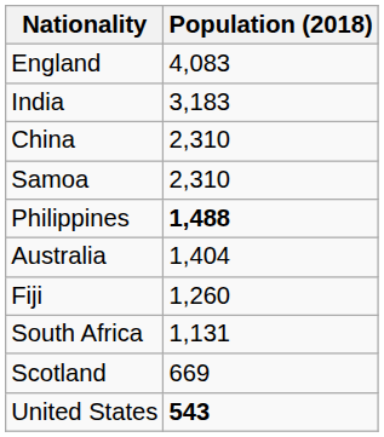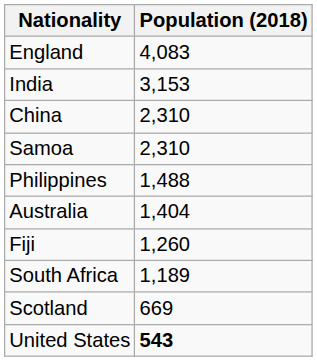India | Population (2018): 3,183 -> 3,153
Philippines | Population (2018): bold -> normal
South Africa | Population (2018): 1,131 -> 1,189
